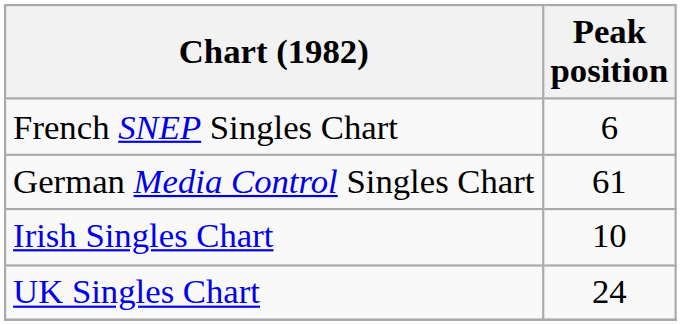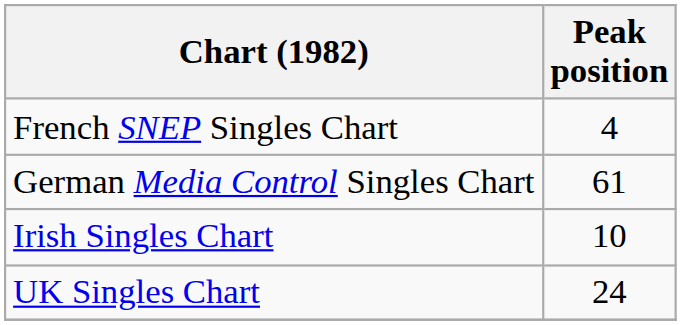French SNEP Singles Chart | Peak position: 6 -> 4
